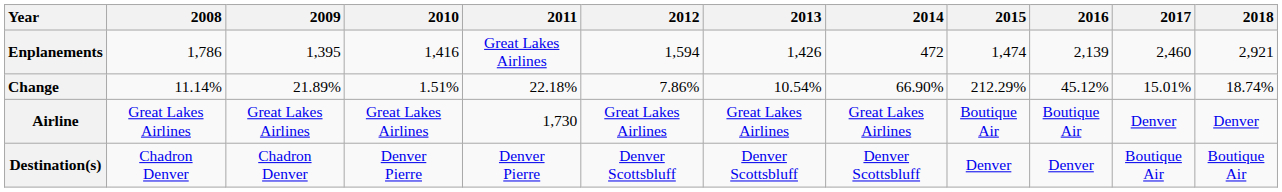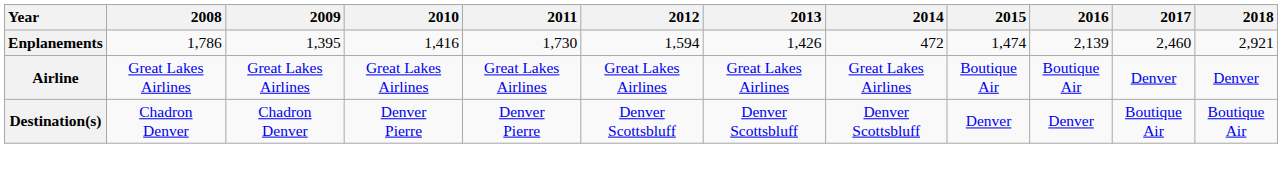Enplanements | 2011: Great Lakes Airlines -> 1,730
- row: Change | 11.14% | 21.89% | 1.51% | 22.18% | 7.86% | 10.54% | 66.90% | 212.29% | 45.12% | 15.01% | 18.74%
Airline | 2011: 1,730 -> Great Lakes Airlines
